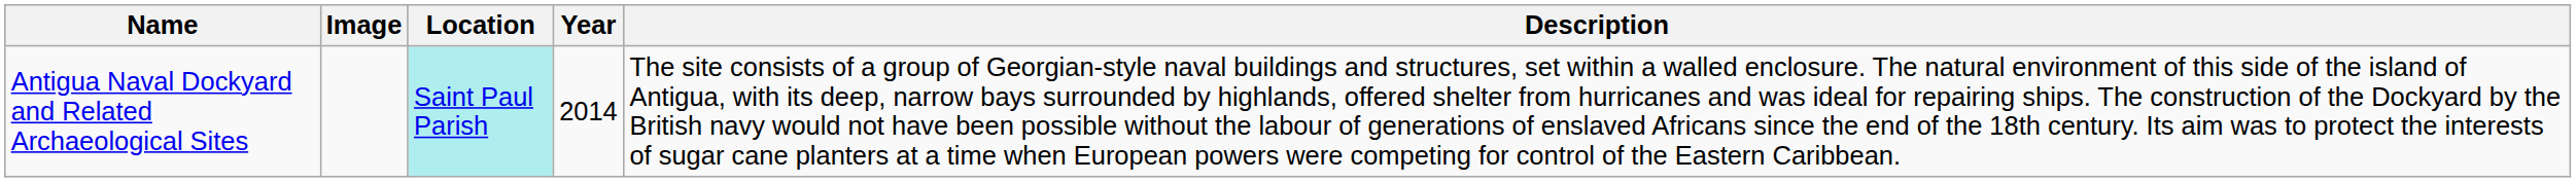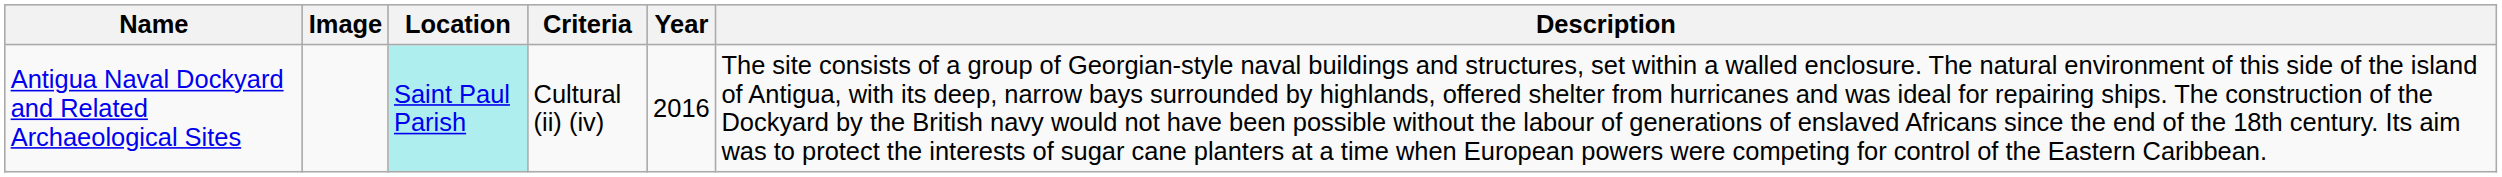+ column: Criteria | Cultural (ii) (iv)
Antigua Naval Dockyard and Related Archaeological Sites | Year: 2014 -> 2016
